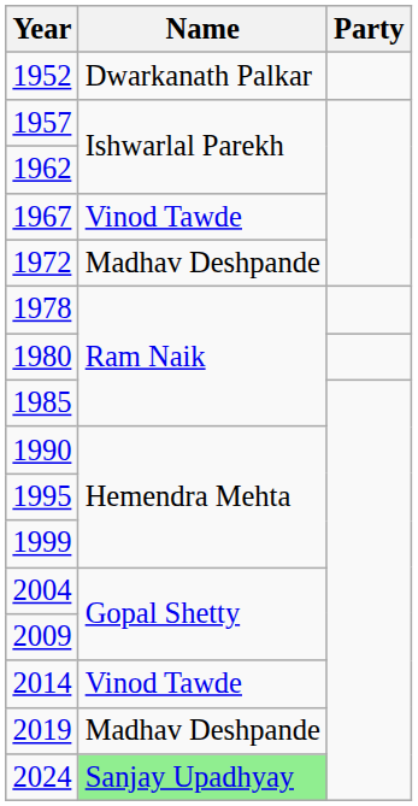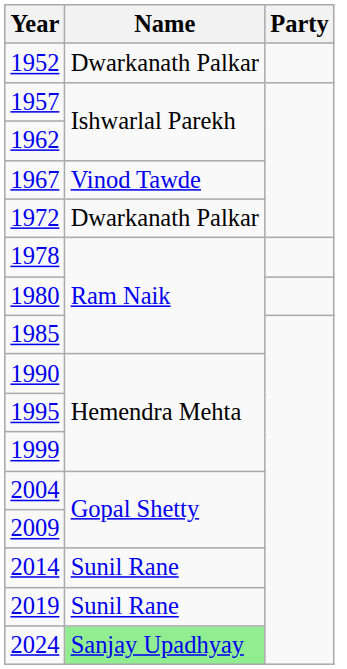1972 | Name: Madhav Deshpande -> Dwarkanath Palkar
2014 | Name: Vinod Tawde -> Sunil Rane
2019 | Name: Madhav Deshpande -> Sunil Rane
